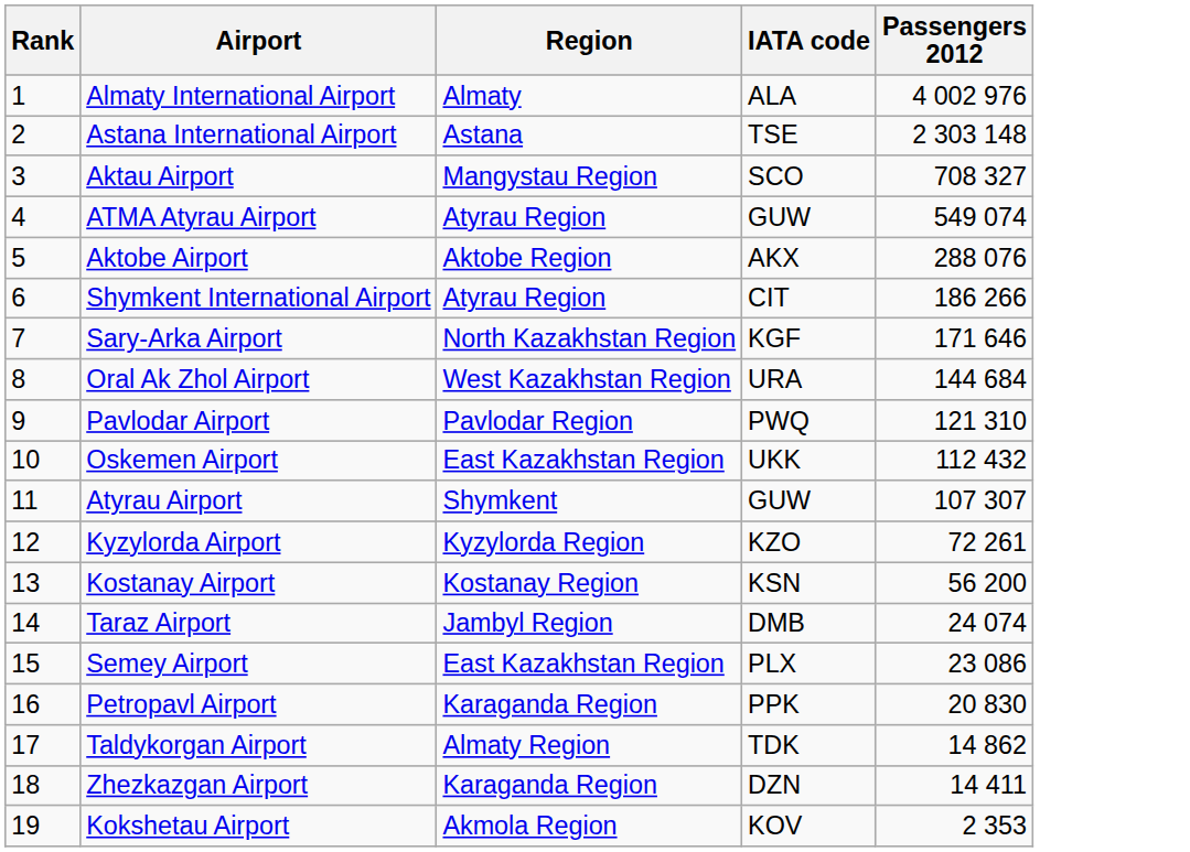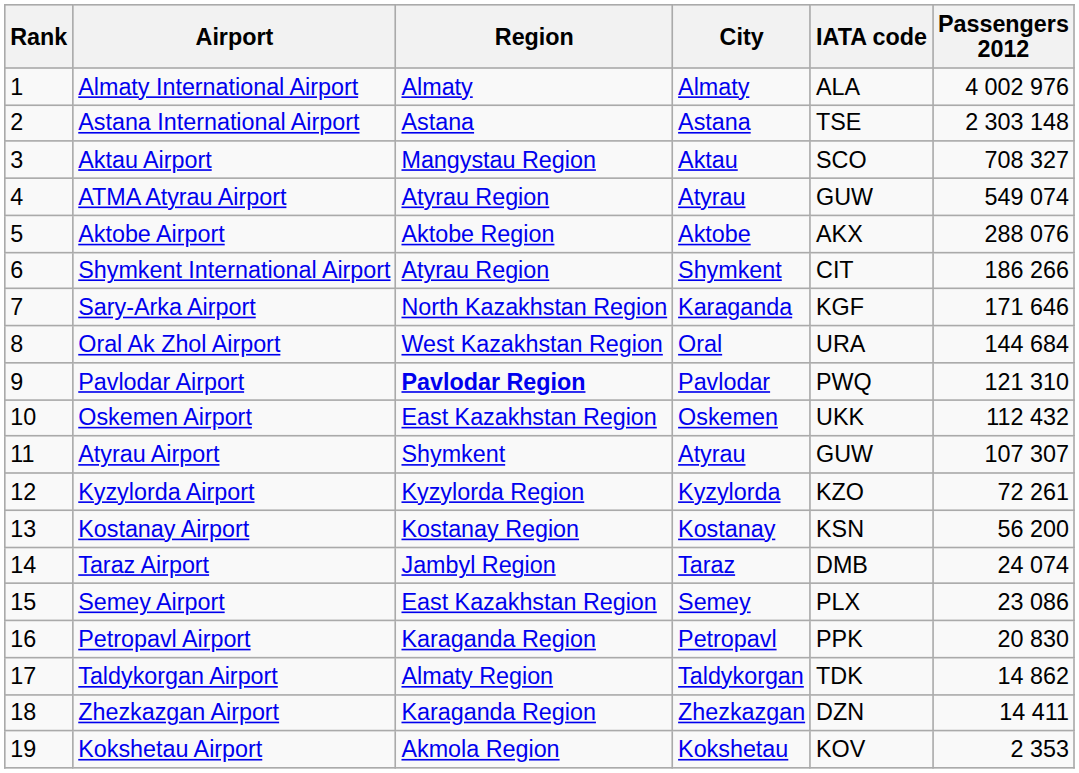+ column: City | Almaty | Astana | Aktau | Atyrau | Aktobe | Shymkent | Karaganda | Oral | Pavlodar | Oskemen | Atyrau | Kyzylorda | Kostanay | Taraz | Semey | Petropavl | Taldykorgan | Zhezkazgan | Kokshetau
Pavlodar Airport | Region: normal -> bold
